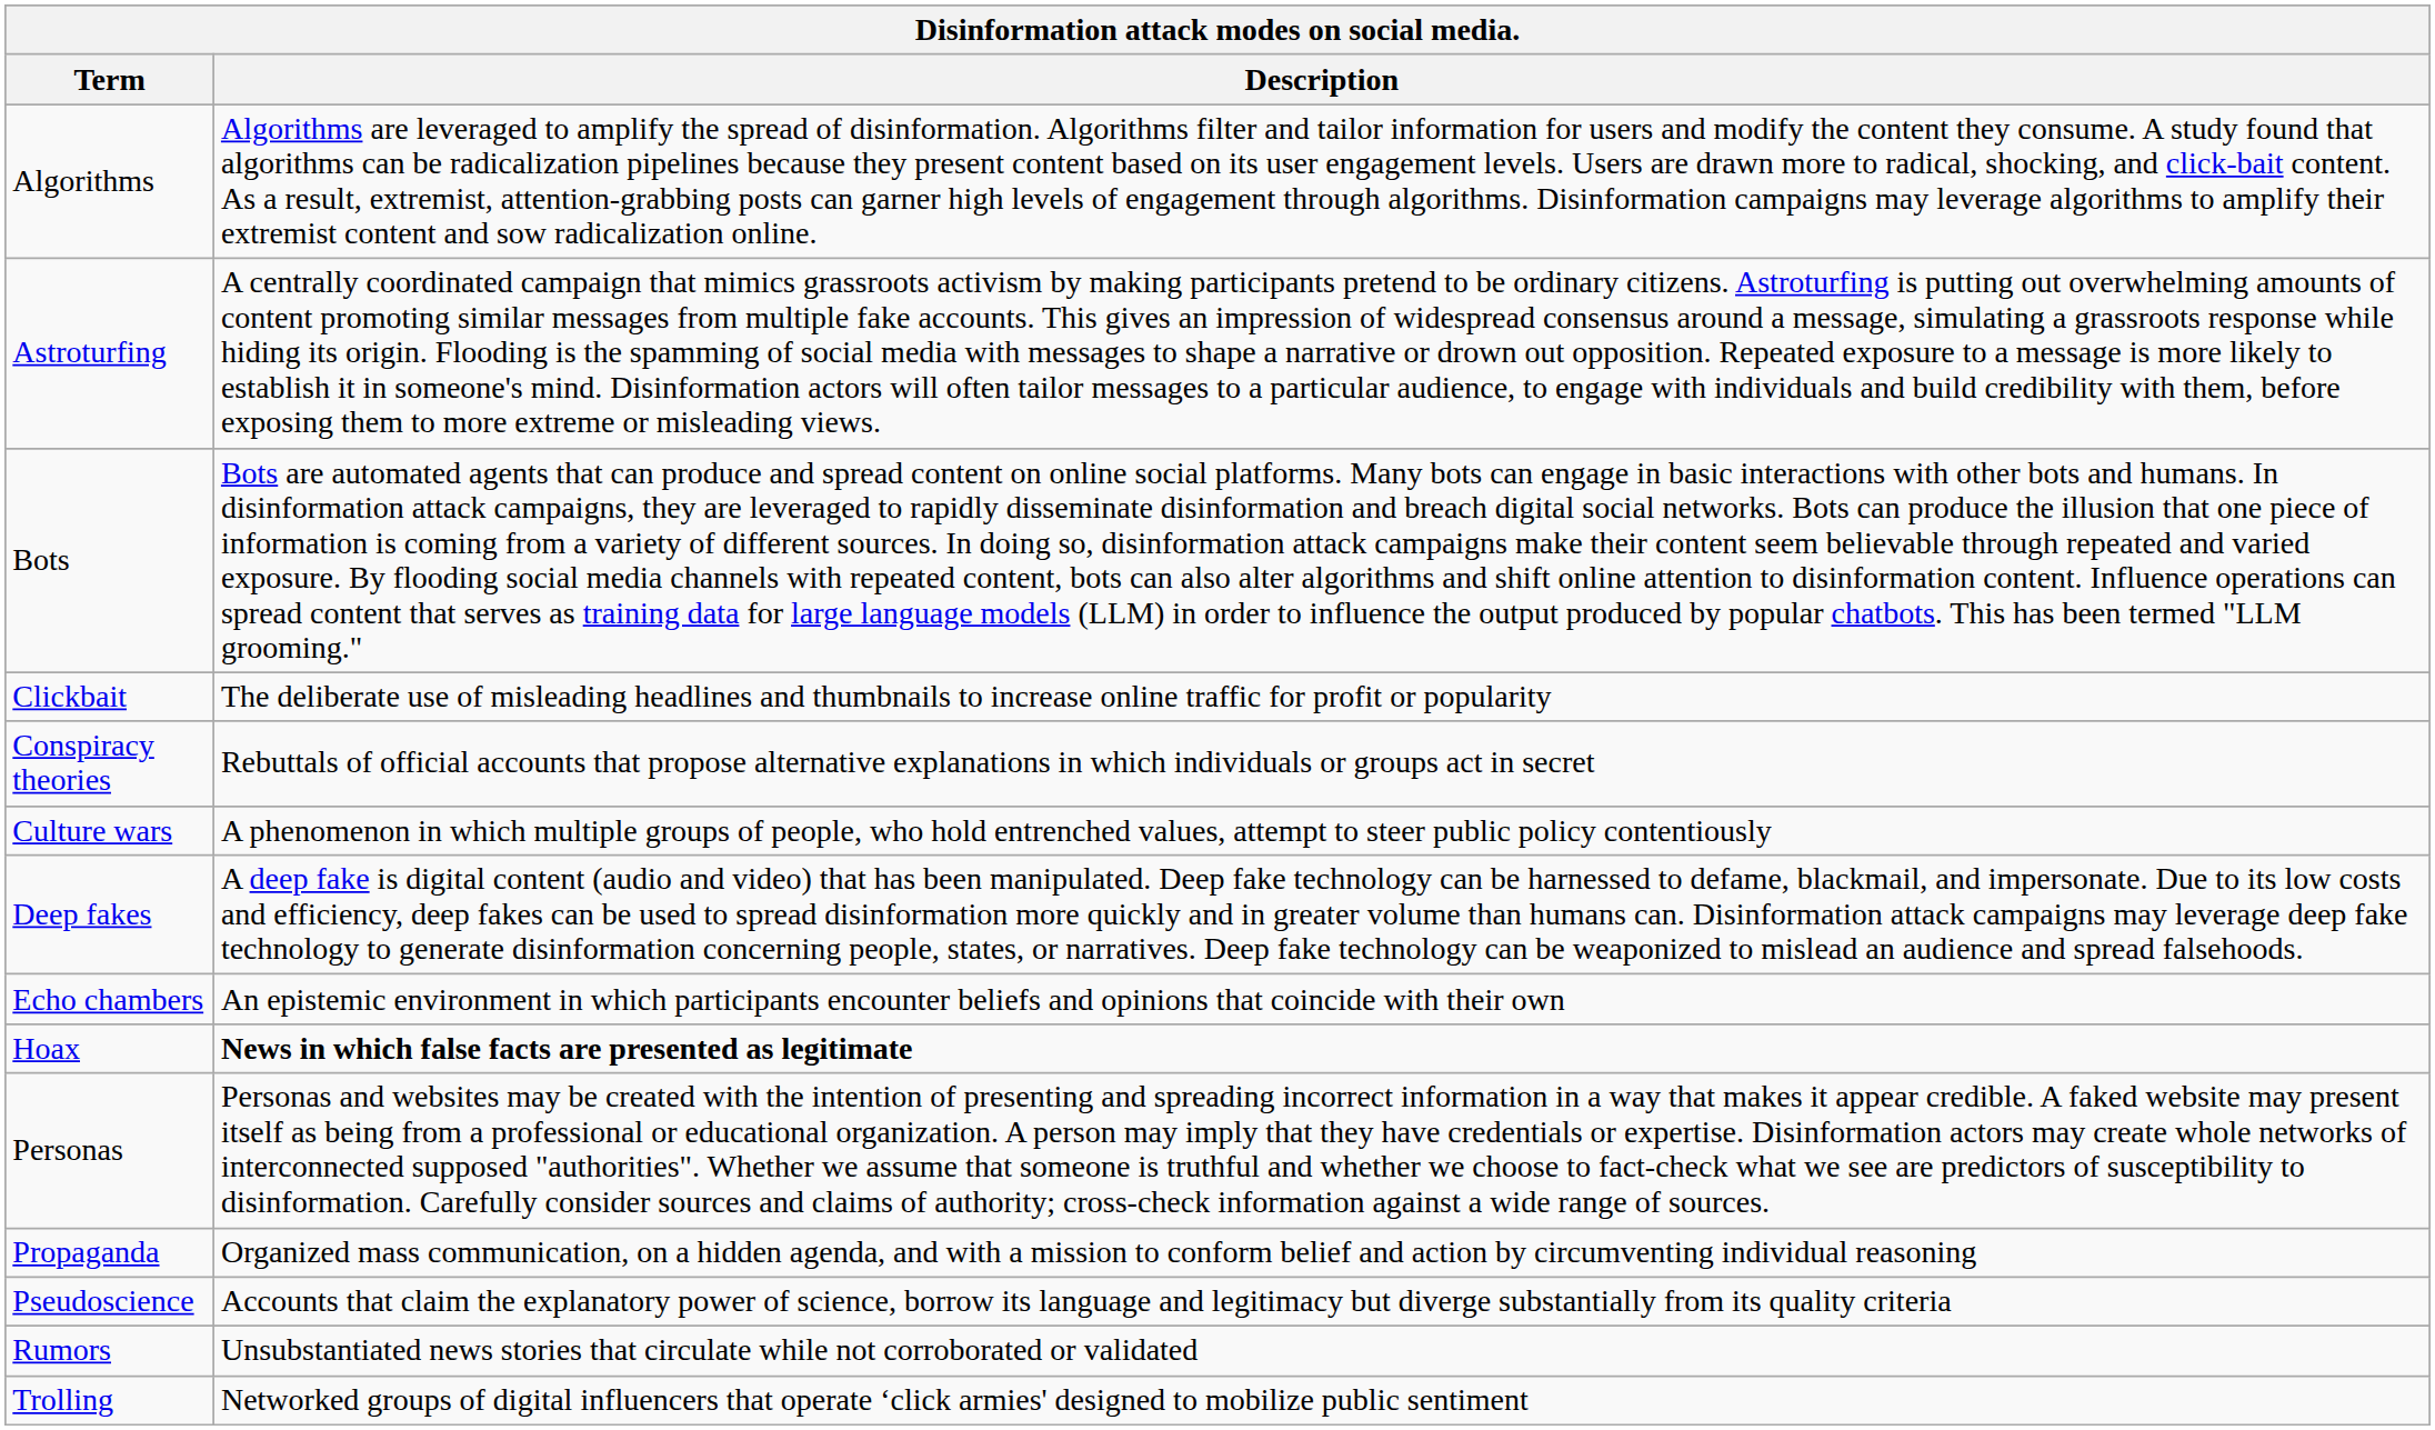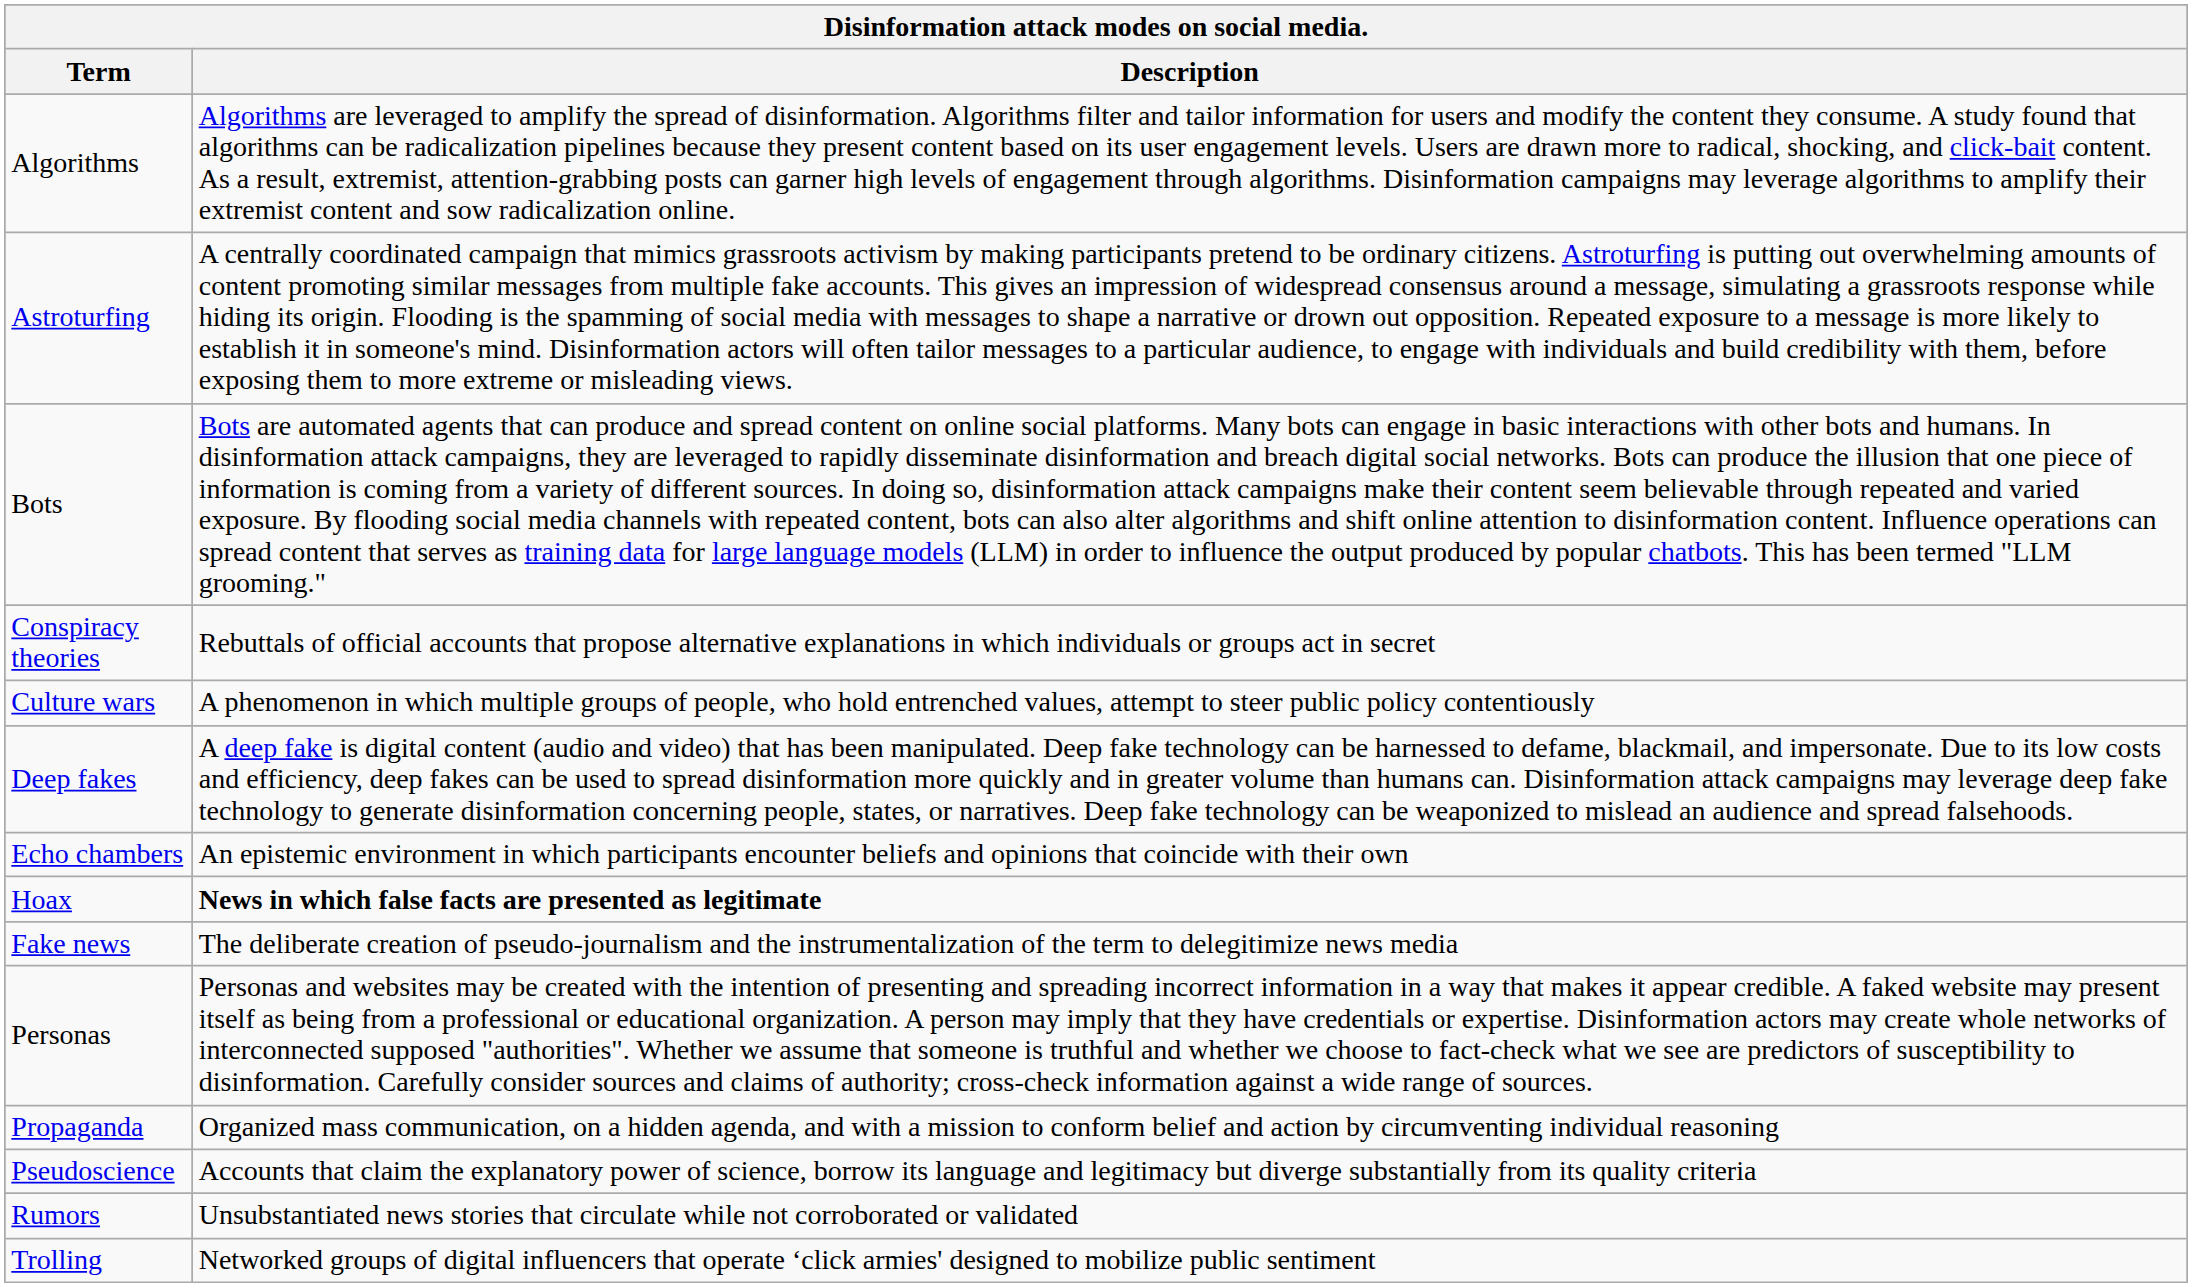- row: Clickbait | The deliberate use of misleading headlines and thumbnails to increase online traffic for profit or popularity
+ row: Fake news | The deliberate creation of pseudo-journalism and the instrumentalization of the term to delegitimize news media
